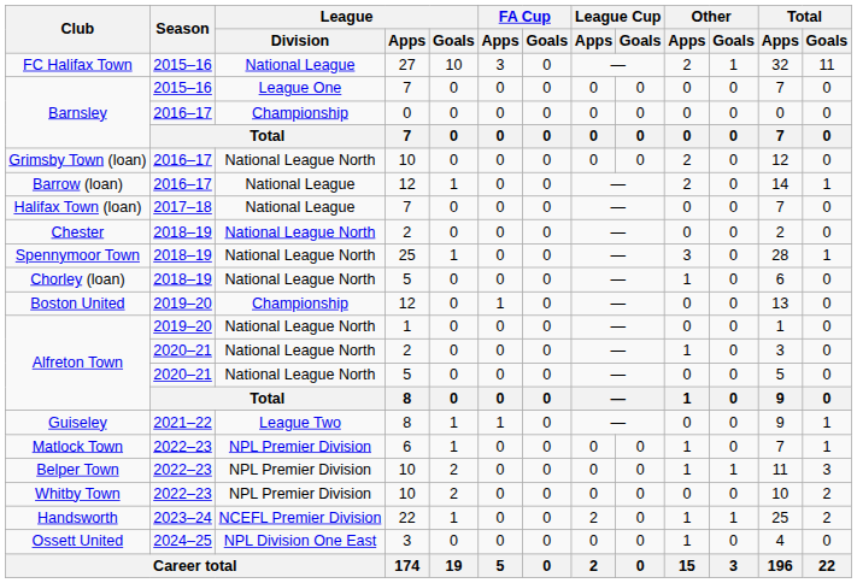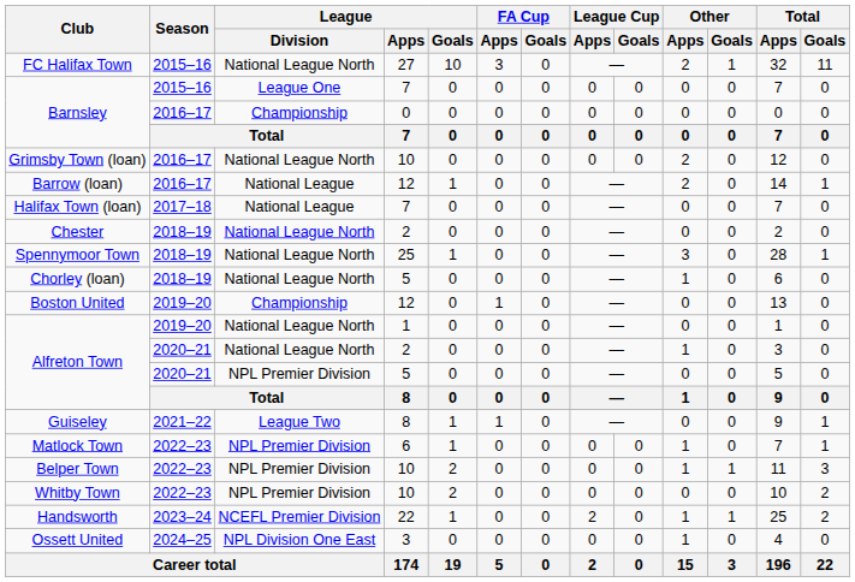FC Halifax Town | League / Division: National League -> National League North
Alfreton Town / 5 | League / Division: National League North -> NPL Premier Division
